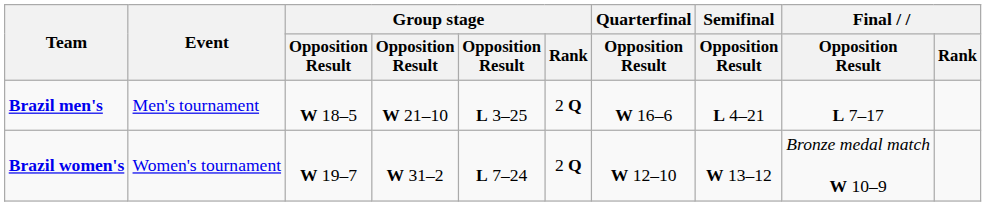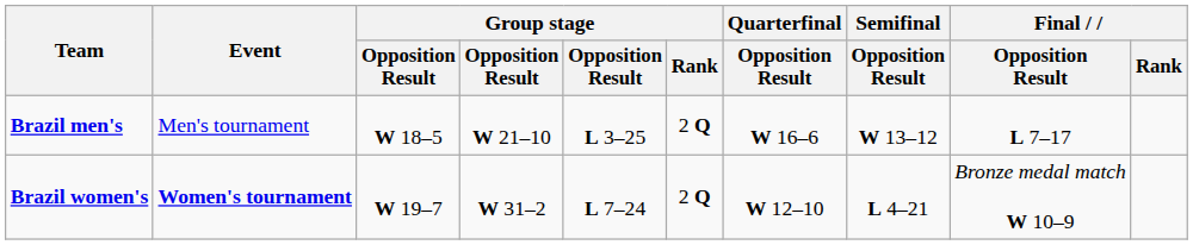Brazil men's | Semifinal / Opposition Result: L 4–21 -> W 13–12
Brazil women's | Event: normal -> bold
Brazil women's | Semifinal / Opposition Result: W 13–12 -> L 4–21
